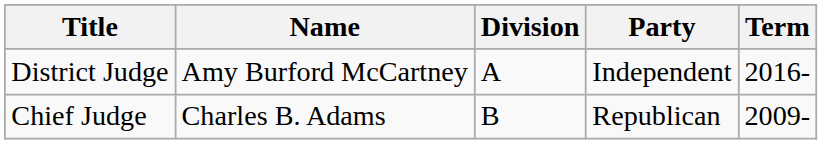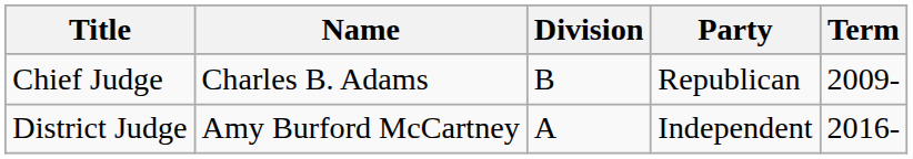rows swapped: Chief Judge <-> District Judge
